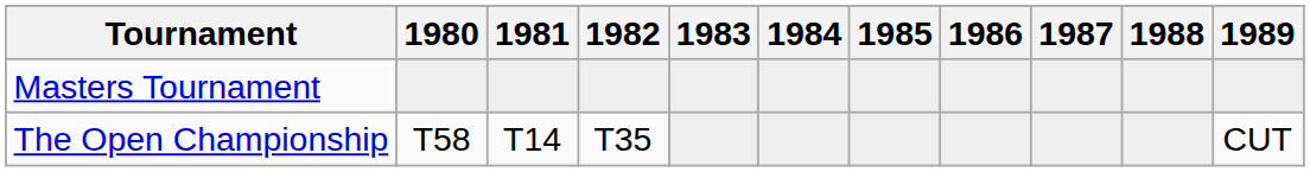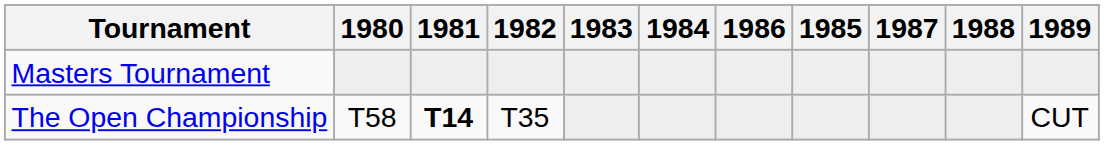columns swapped: 1985 <-> 1986
The Open Championship | 1981: normal -> bold
